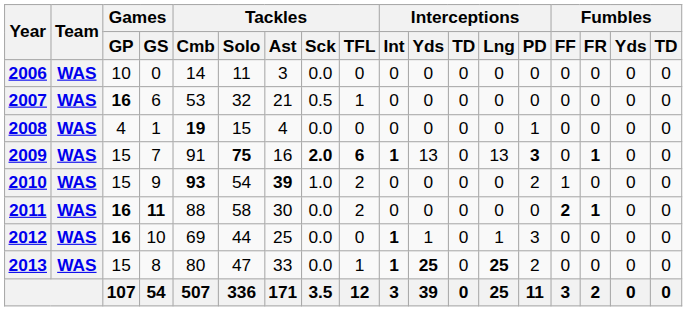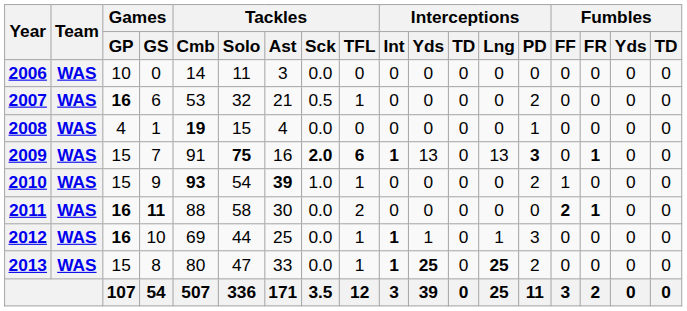2007 | Interceptions / PD: 0 -> 2
2010 | Tackles / TFL: 2 -> 1
2012 | Tackles / TFL: 0 -> 1
